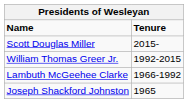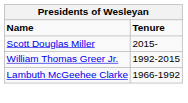- row: Joseph Shackford Johnston | 1965
